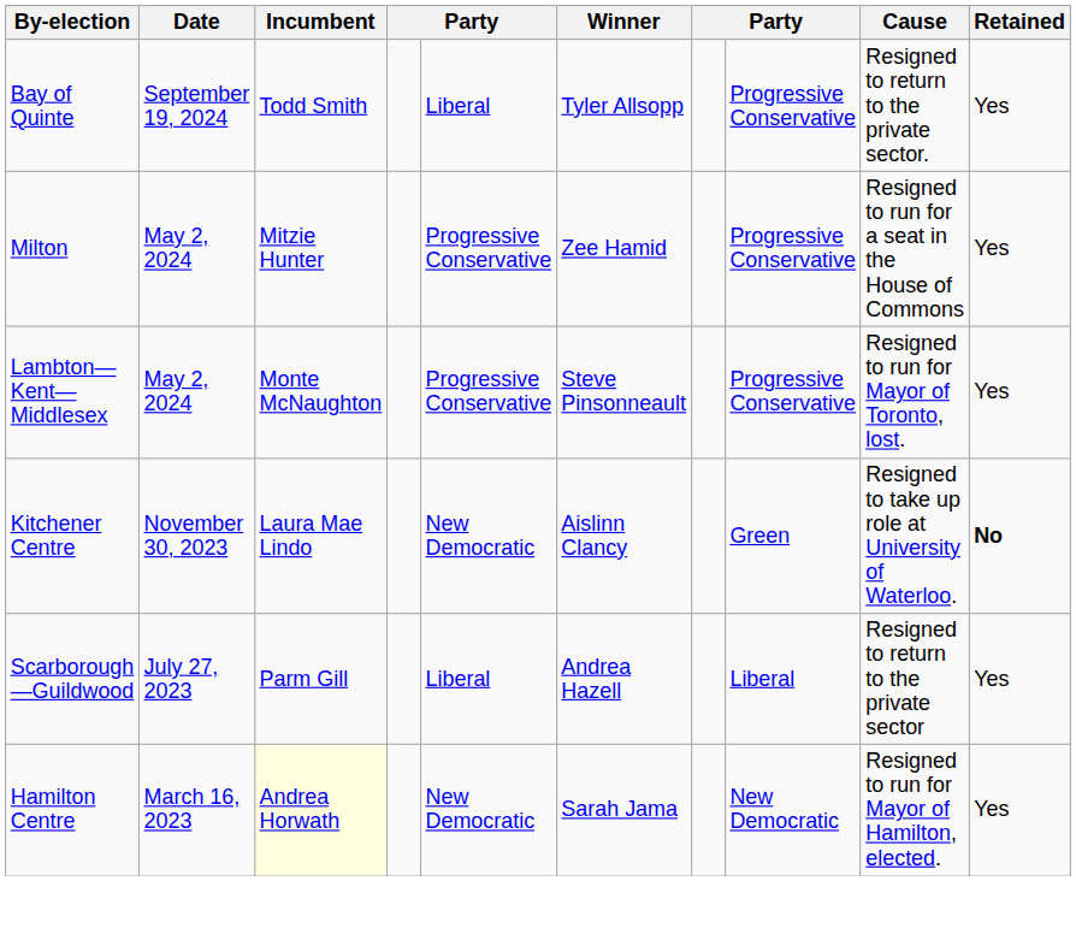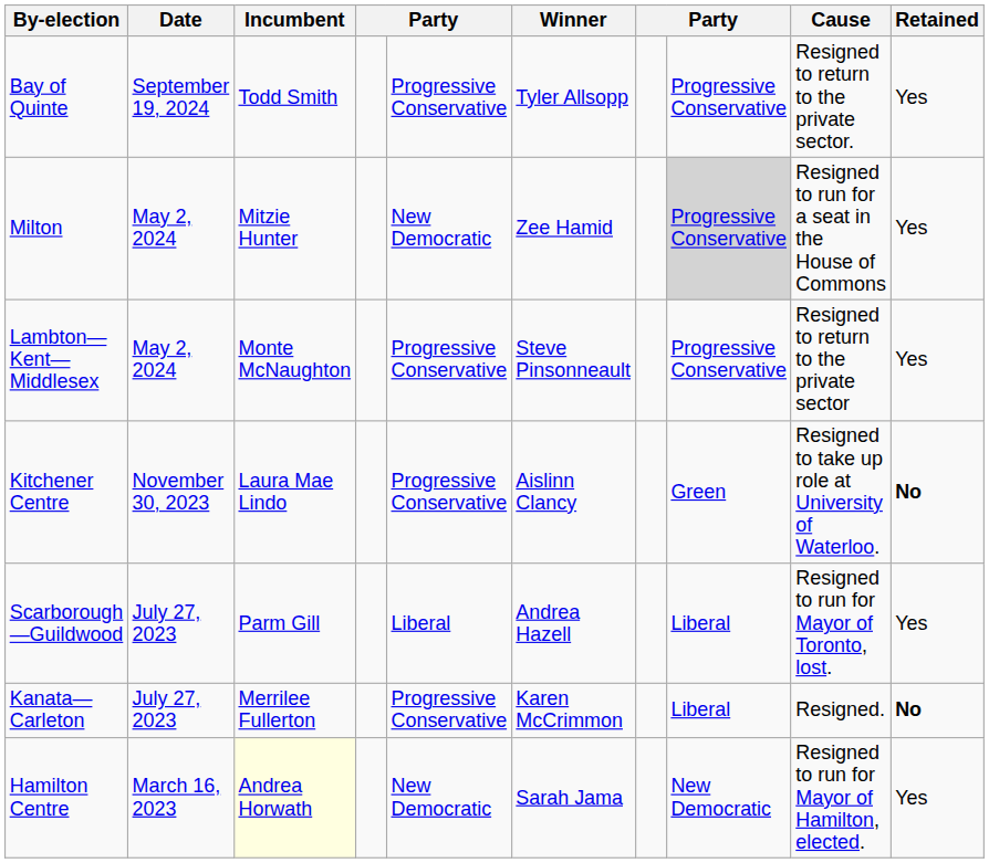Bay of Quinte | column 5: Liberal -> Progressive Conservative
Milton | column 5: Progressive Conservative -> New Democratic
Milton | column 8: no background -> lightgrey background
Lambton—Kent—Middlesex | Cause: Resigned to run for Mayor of Toronto, lost. -> Resigned to return to the private sector
Kitchener Centre | column 5: New Democratic -> Progressive Conservative
Scarborough—Guildwood | Cause: Resigned to return to the private sector -> Resigned to run for Mayor of Toronto, lost.
+ row: Kanata—Carleton | July 27, 2023 | Merrilee Fullerton | Progressive Conservative | Karen McCrimmon | Liberal | Resigned. | No
